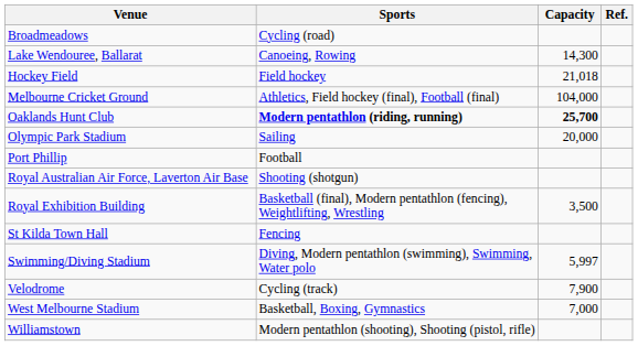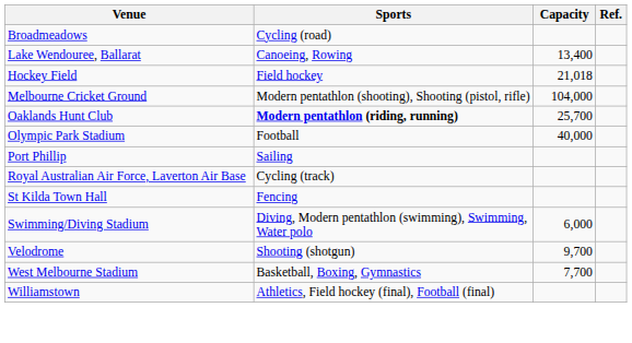Lake Wendouree, Ballarat | Capacity: 14,300 -> 13,400
Melbourne Cricket Ground | Sports: Athletics, Field hockey (final), Football (final) -> Modern pentathlon (shooting), Shooting (pistol, rifle)
Oaklands Hunt Club | Capacity: bold -> normal
Olympic Park Stadium | Sports: Sailing -> Football
Olympic Park Stadium | Capacity: 20,000 -> 40,000
Port Phillip | Sports: Football -> Sailing
Royal Australian Air Force, Laverton Air Base | Sports: Shooting (shotgun) -> Cycling (track)
- row: Royal Exhibition Building | Basketball (final), Modern pentathlon (fencing), Weightlifting, Wrestling | 3,500
Swimming/Diving Stadium | Capacity: 5,997 -> 6,000
Velodrome | Sports: Cycling (track) -> Shooting (shotgun)
Velodrome | Capacity: 7,900 -> 9,700
West Melbourne Stadium | Capacity: 7,000 -> 7,700
Williamstown | Sports: Modern pentathlon (shooting), Shooting (pistol, rifle) -> Athletics, Field hockey (final), Football (final)
